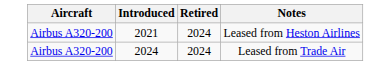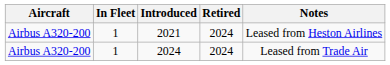+ column: In Fleet | 1 | 1
